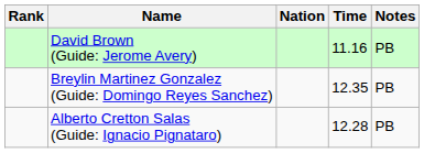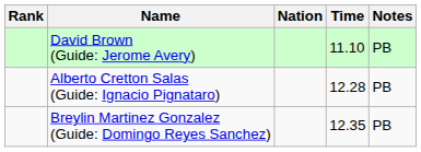David Brown (Guide: Jerome Avery) | Time: 11.16 -> 11.10
rows swapped: Alberto Cretton Salas (Guide: Ignacio Pignataro) <-> Breylin Martinez Gonzalez (Guide: Domingo Reyes Sanchez)
